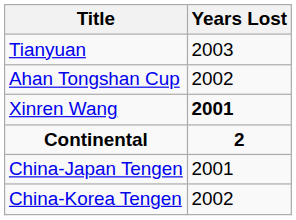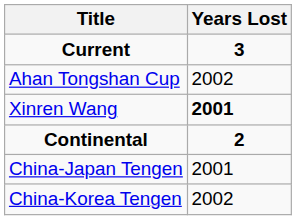+ row: Current | 3
- row: Tianyuan | 2003
